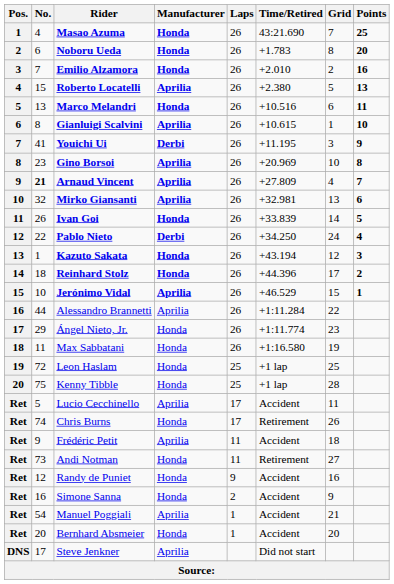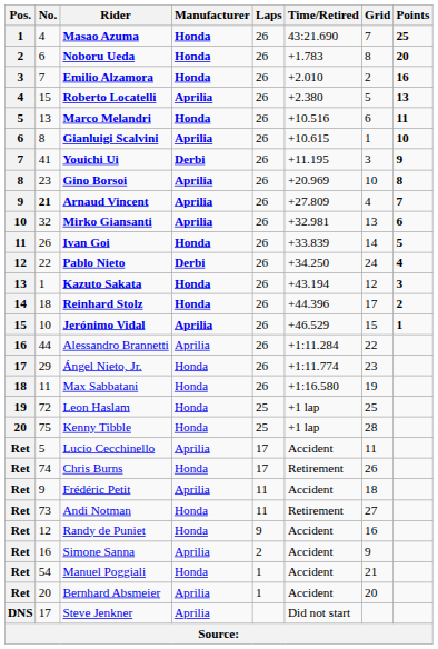Simone Sanna | Manufacturer: Honda -> Aprilia
Manuel Poggiali | Manufacturer: Aprilia -> Honda
Bernhard Absmeier | Manufacturer: Honda -> Aprilia
